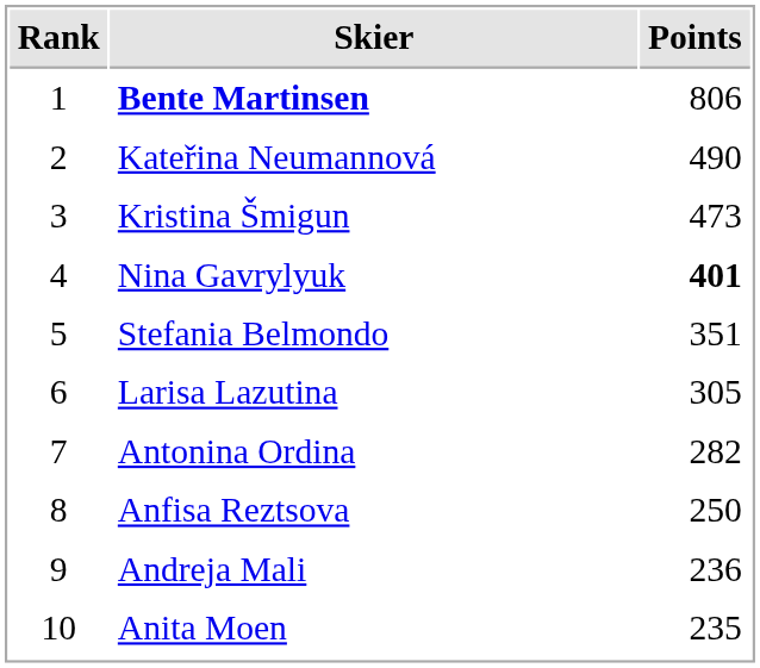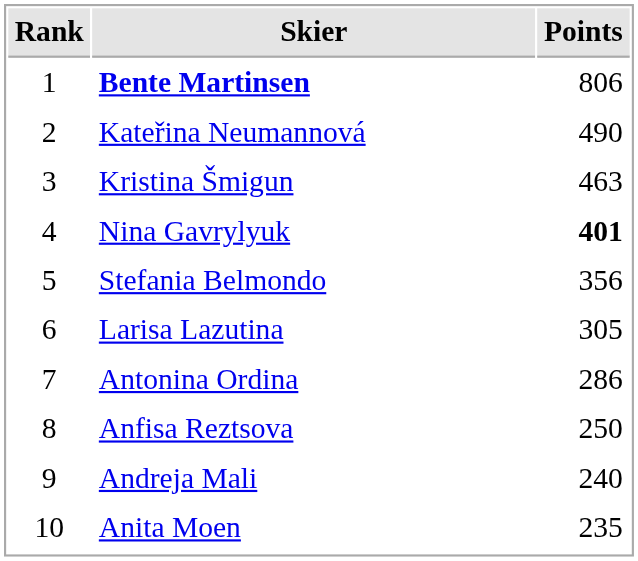Kristina Šmigun | Points: 473 -> 463
Stefania Belmondo | Points: 351 -> 356
Antonina Ordina | Points: 282 -> 286
Andreja Mali | Points: 236 -> 240
